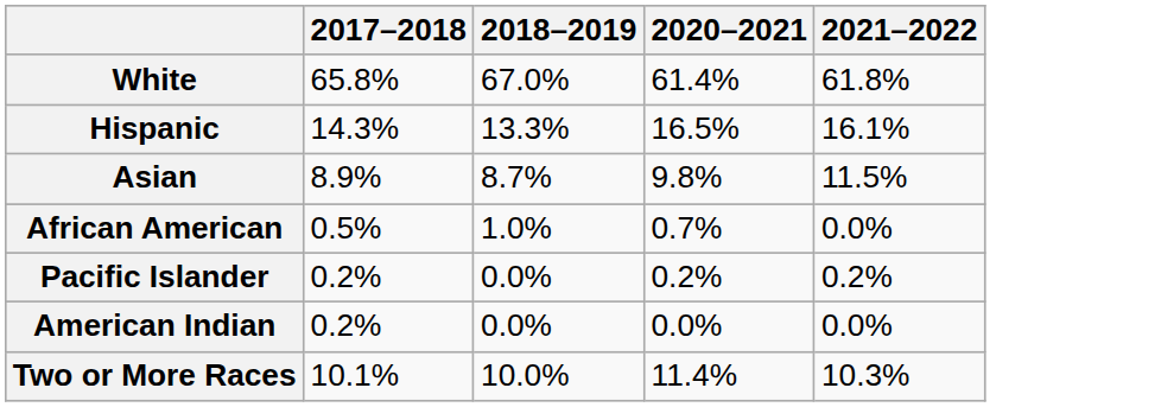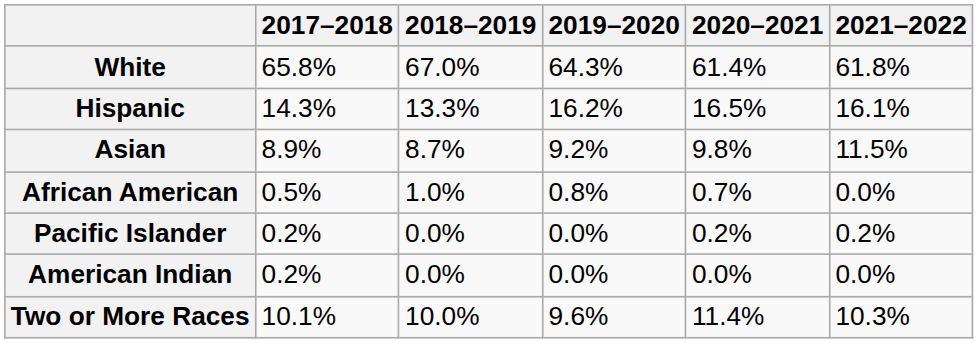+ column: 2019–2020 | 64.3% | 16.2% | 9.2% | 0.8% | 0.0% | 0.0% | 9.6%
